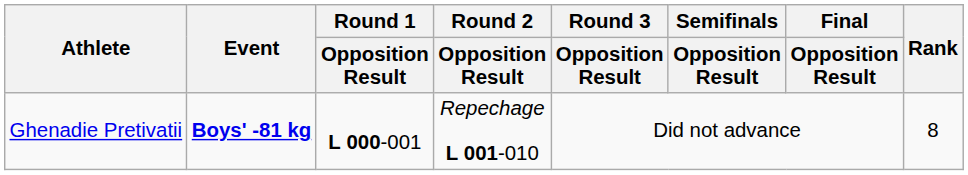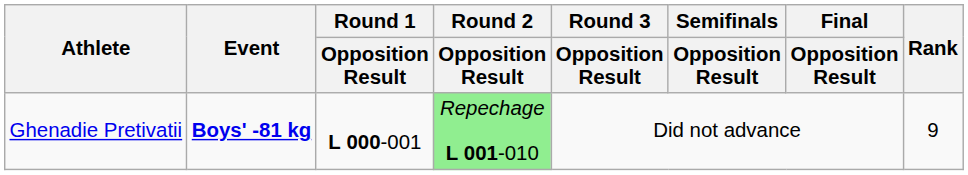Ghenadie Pretivatii | Round 2 / Opposition Result: no background -> lightgreen background
Ghenadie Pretivatii | Rank: 8 -> 9
